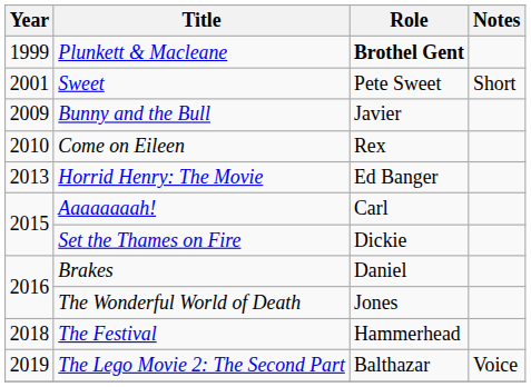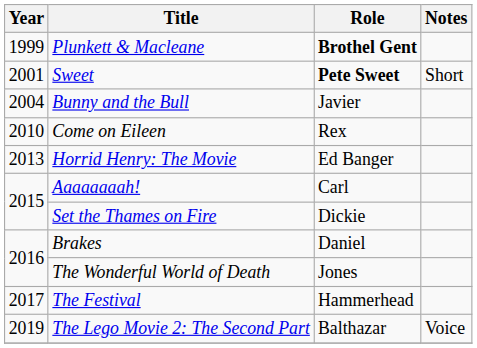Sweet | Role: normal -> bold
Bunny and the Bull | Year: 2009 -> 2004
The Festival | Year: 2018 -> 2017
